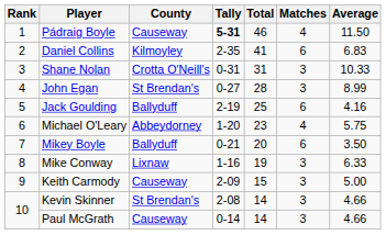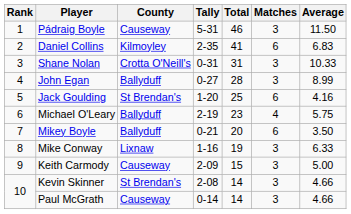Pádraig Boyle | Tally: bold -> normal
Pádraig Boyle | Matches: 4 -> 3
John Egan | County: St Brendan's -> Ballyduff
Jack Goulding | County: Ballyduff -> St Brendan's
Jack Goulding | Tally: 2-19 -> 1-20
Michael O'Leary | County: Abbeydorney -> Ballyduff
Michael O'Leary | Tally: 1-20 -> 2-19
